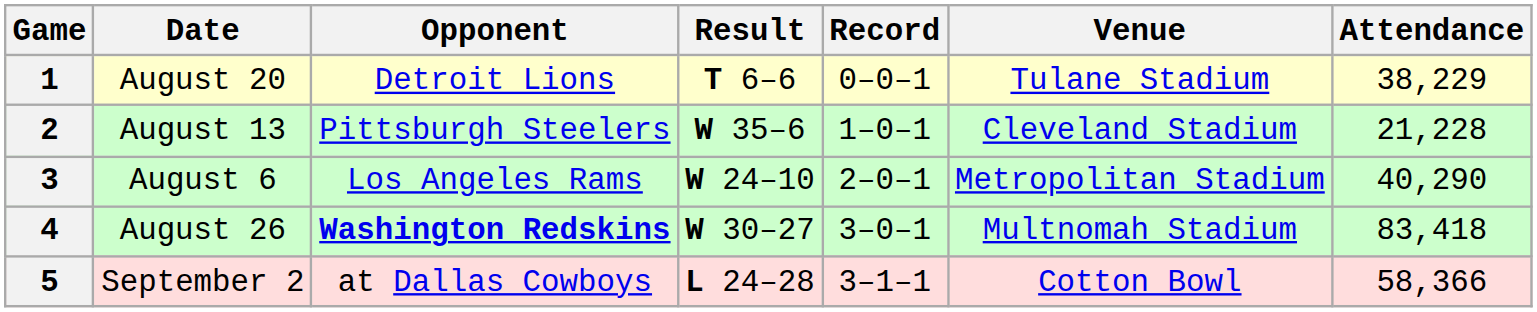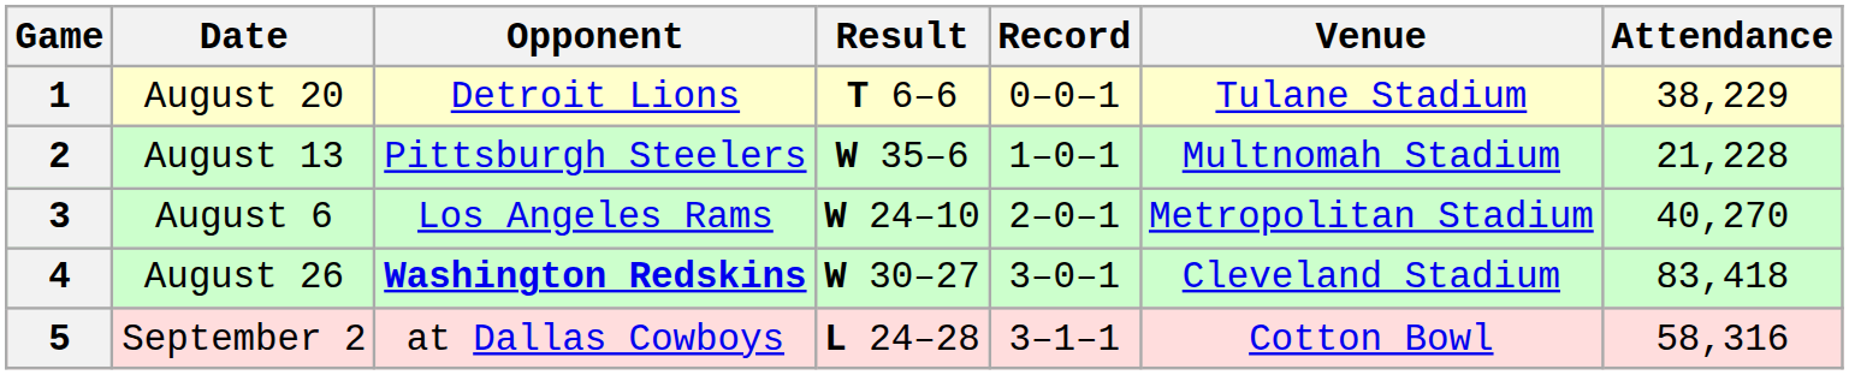2 | Venue: Cleveland Stadium -> Multnomah Stadium
3 | Attendance: 40,290 -> 40,270
4 | Venue: Multnomah Stadium -> Cleveland Stadium
5 | Attendance: 58,366 -> 58,316
